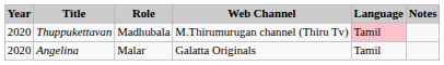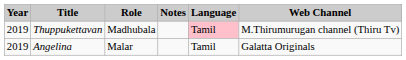columns swapped: Web Channel <-> Notes
Thuppukettavan | Year: 2020 -> 2019
Angelina | Year: 2020 -> 2019
